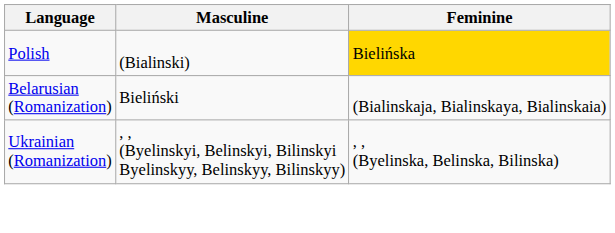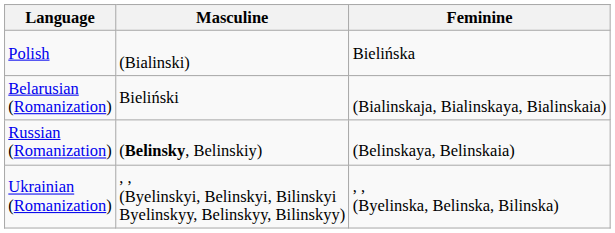Polish | Feminine: gold background -> no background
+ row: Russian (Romanization) | (Belinsky, Belinskiy) | (Belinskaya, Belinskaia)
